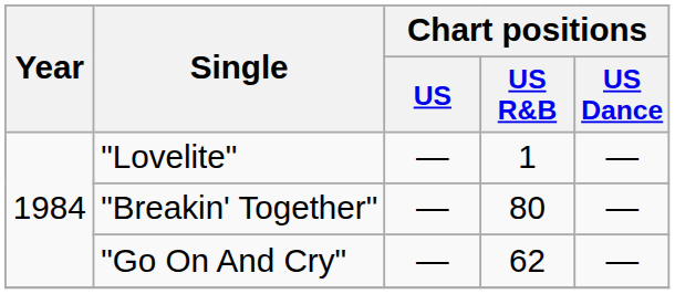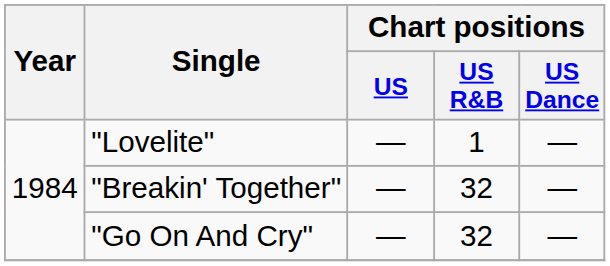"Breakin' Together" | Chart positions / US R&B: 80 -> 32
"Go On And Cry" | Chart positions / US R&B: 62 -> 32
